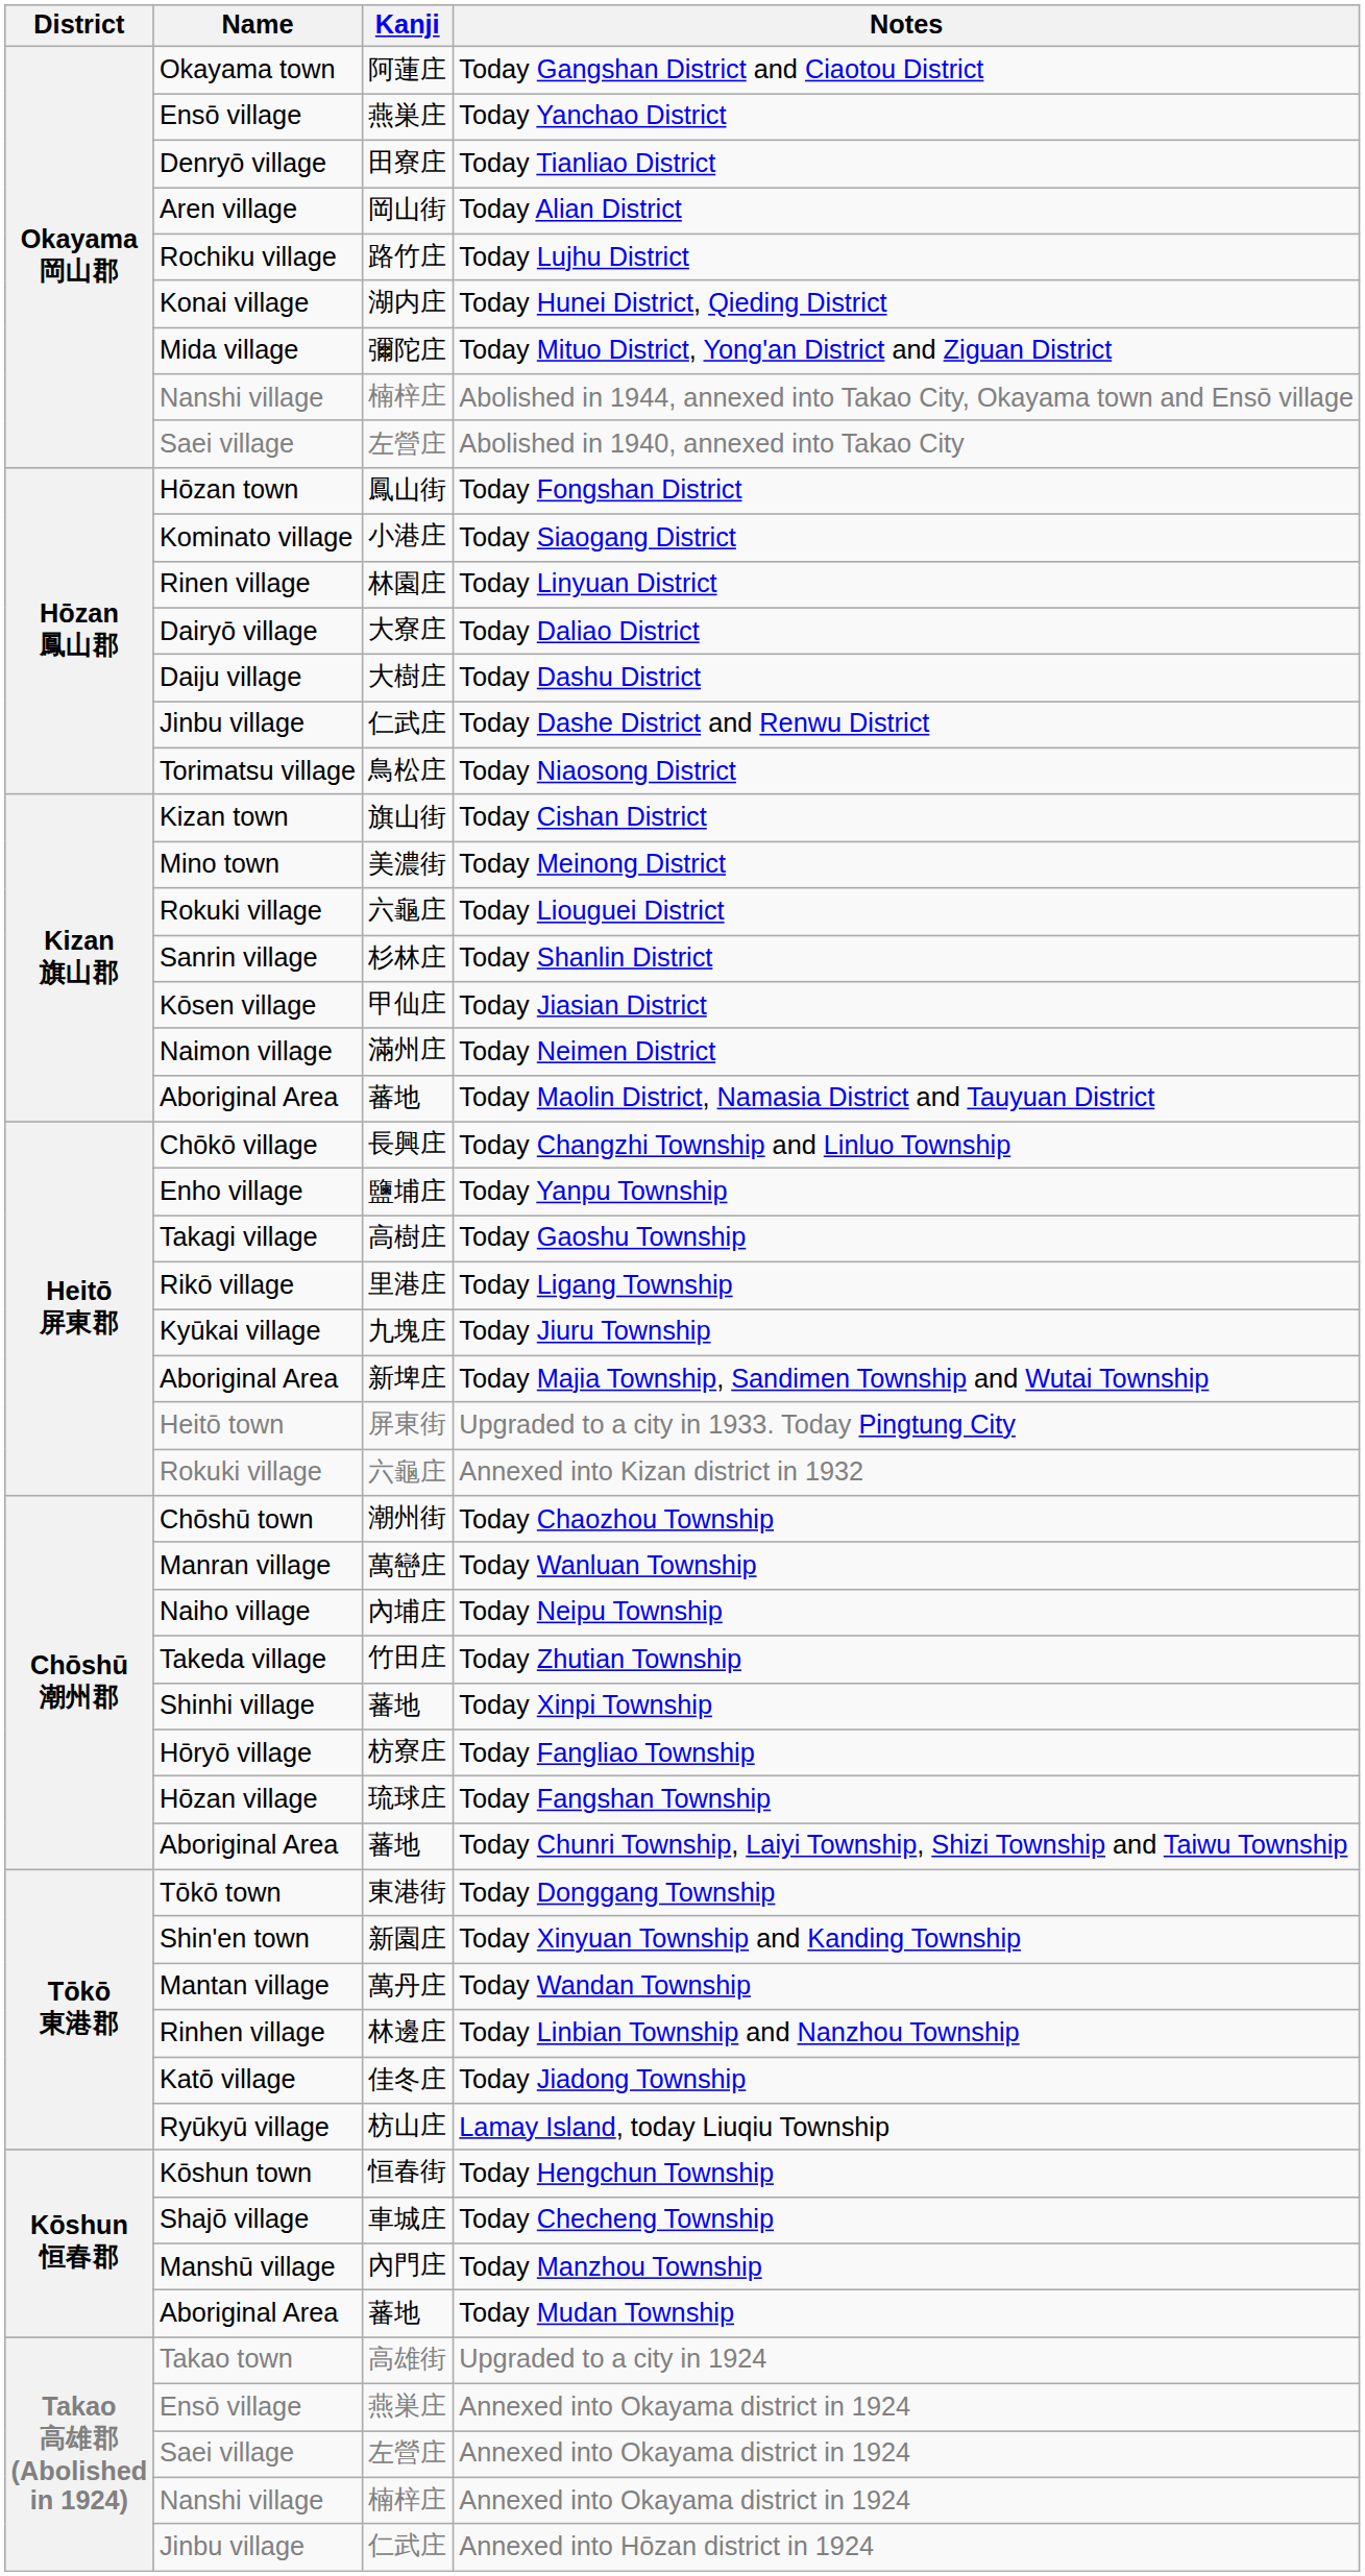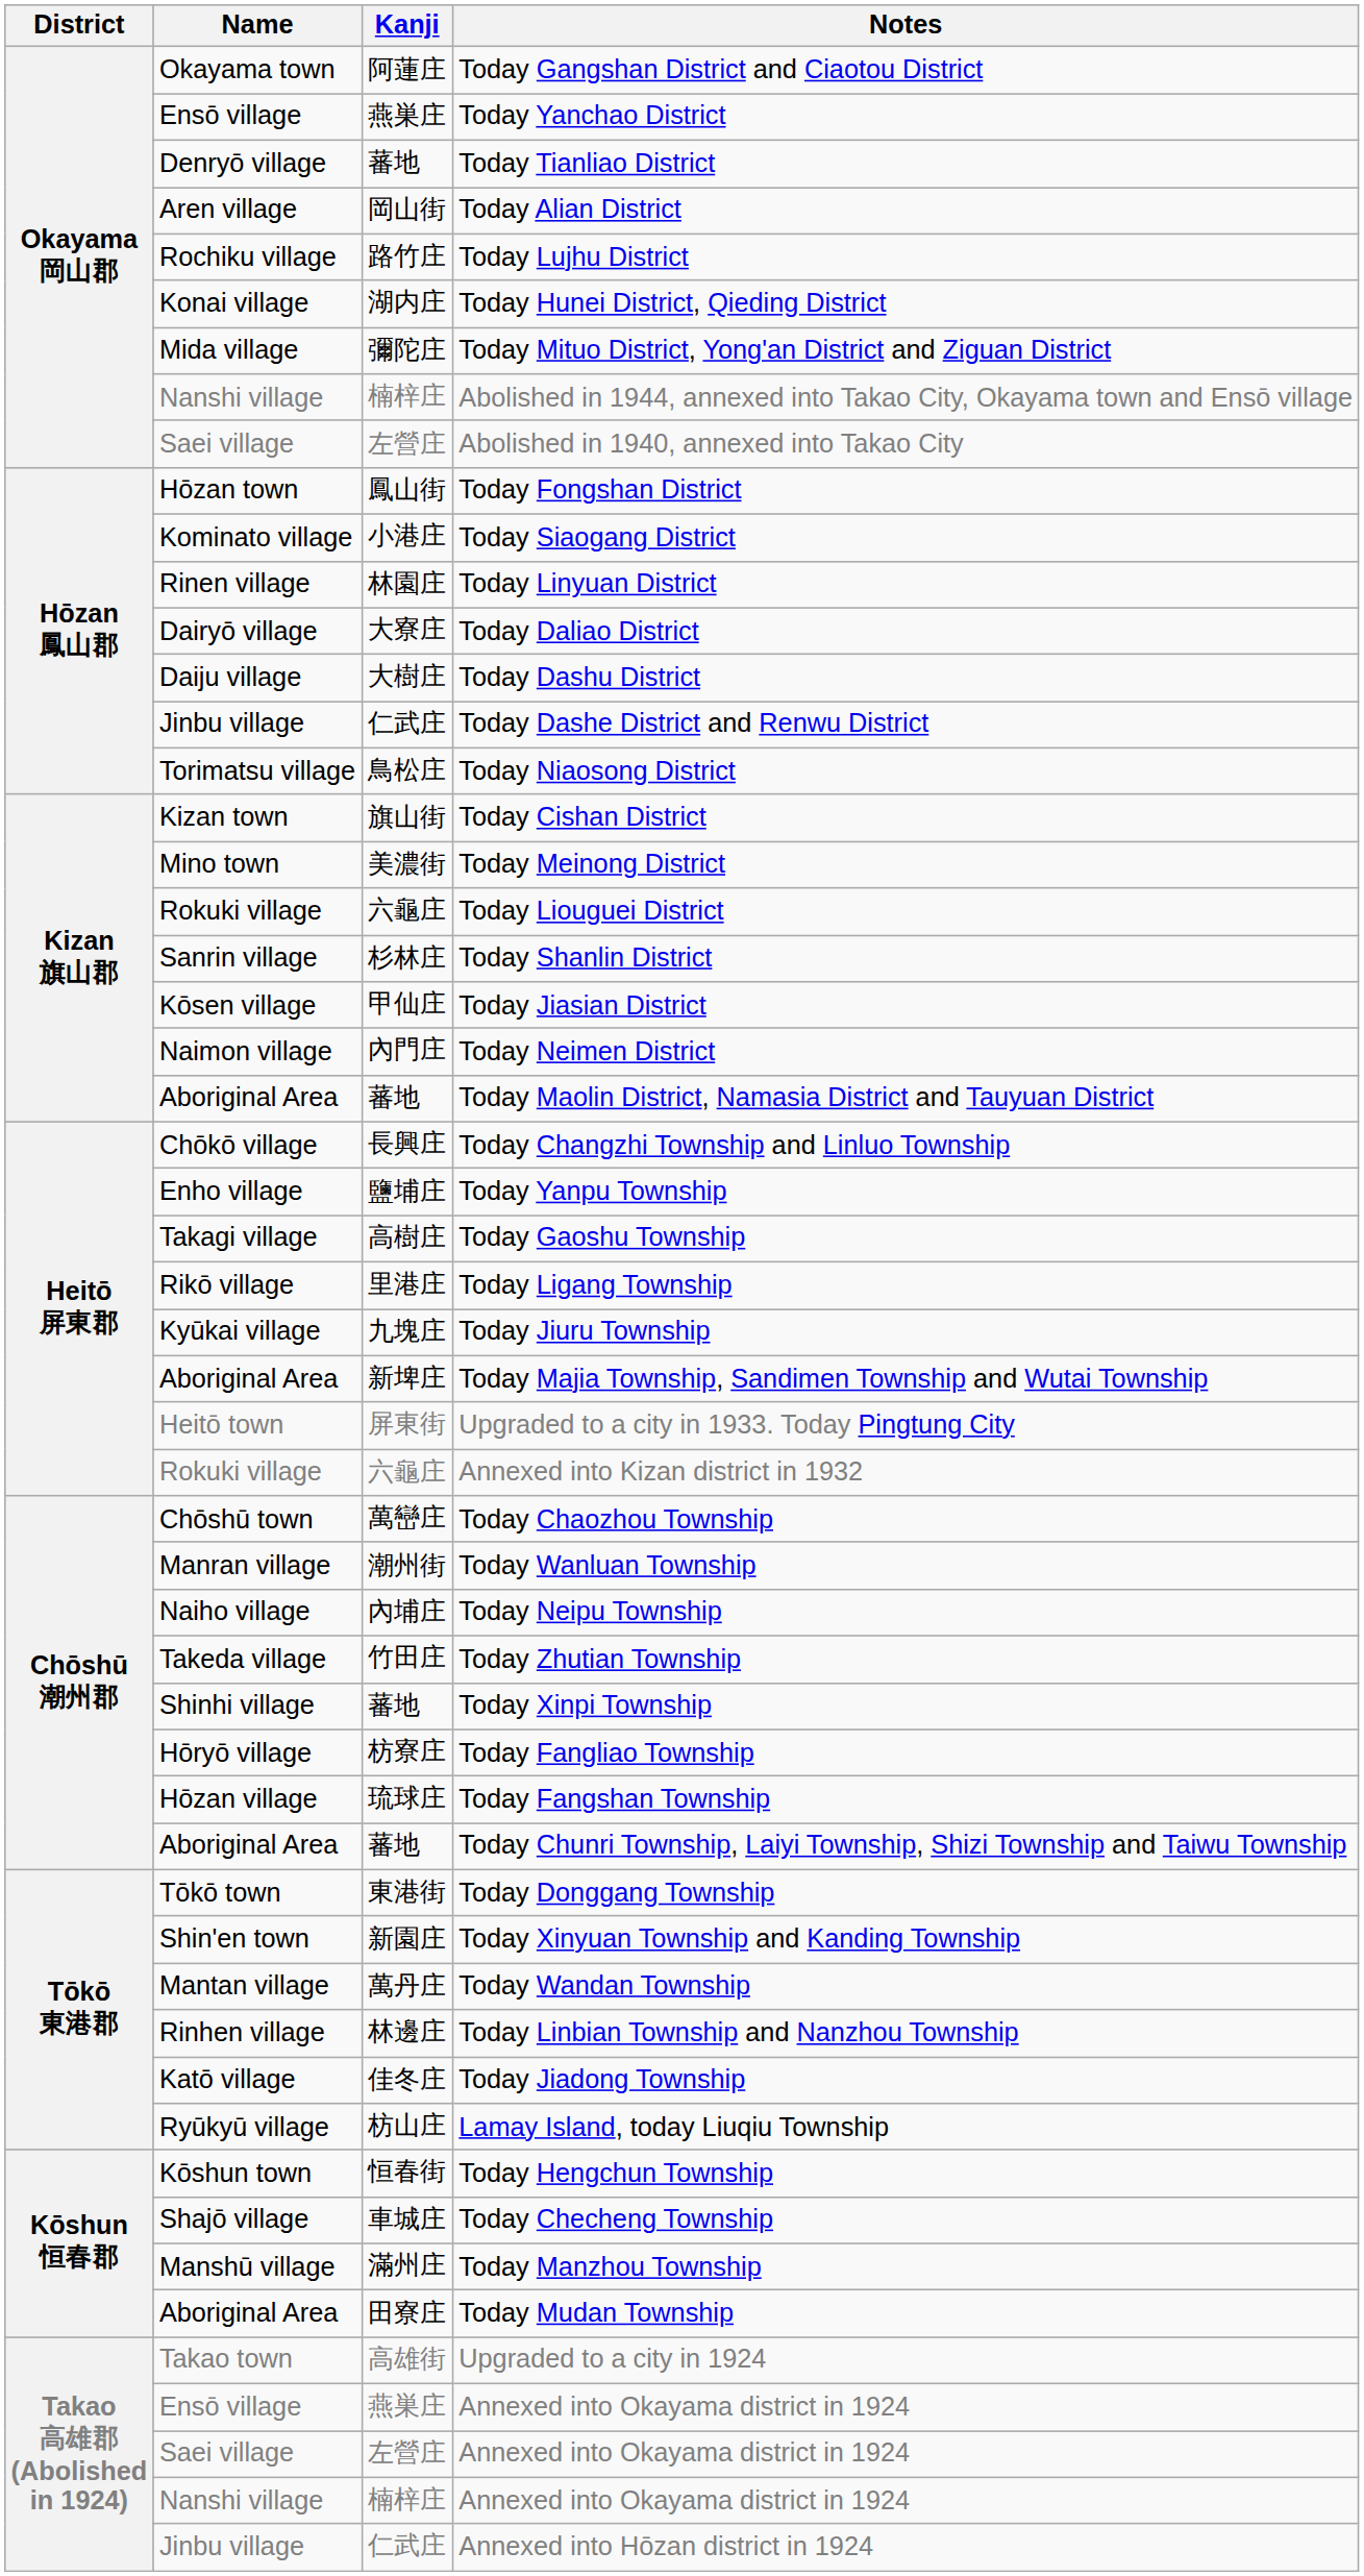Today Tianliao District | Kanji: 田寮庄 -> 蕃地
Today Neimen District | Kanji: 滿州庄 -> 內門庄
Today Chaozhou Township | Kanji: 潮州街 -> 萬巒庄
Today Wanluan Township | Kanji: 萬巒庄 -> 潮州街
Today Manzhou Township | Kanji: 內門庄 -> 滿州庄
Today Mudan Township | Kanji: 蕃地 -> 田寮庄
